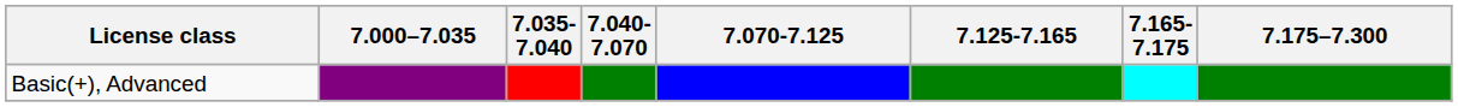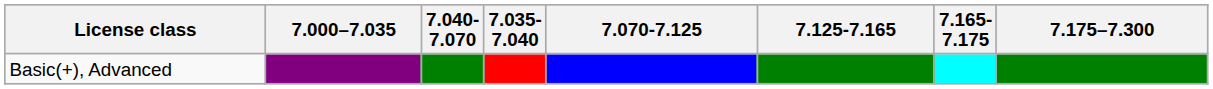columns swapped: 7.035-7.040 <-> 7.040-7.070
